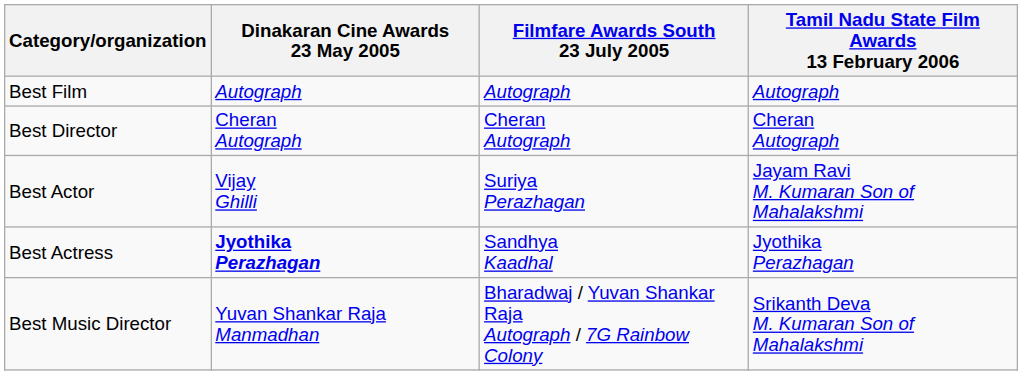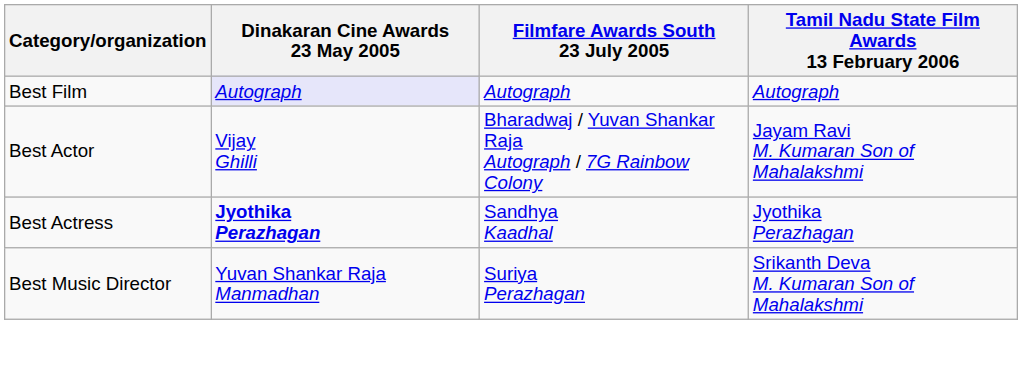Best Film | Dinakaran Cine Awards 23 May 2005: no background -> lavender background
- row: Best Director | Cheran Autograph | Cheran Autograph | Cheran Autograph
Best Actor | Filmfare Awards South 23 July 2005: Suriya Perazhagan -> Bharadwaj / Yuvan Shankar Raja Autograph / 7G Rainbow Colony
Best Music Director | Filmfare Awards South 23 July 2005: Bharadwaj / Yuvan Shankar Raja Autograph / 7G Rainbow Colony -> Suriya Perazhagan
